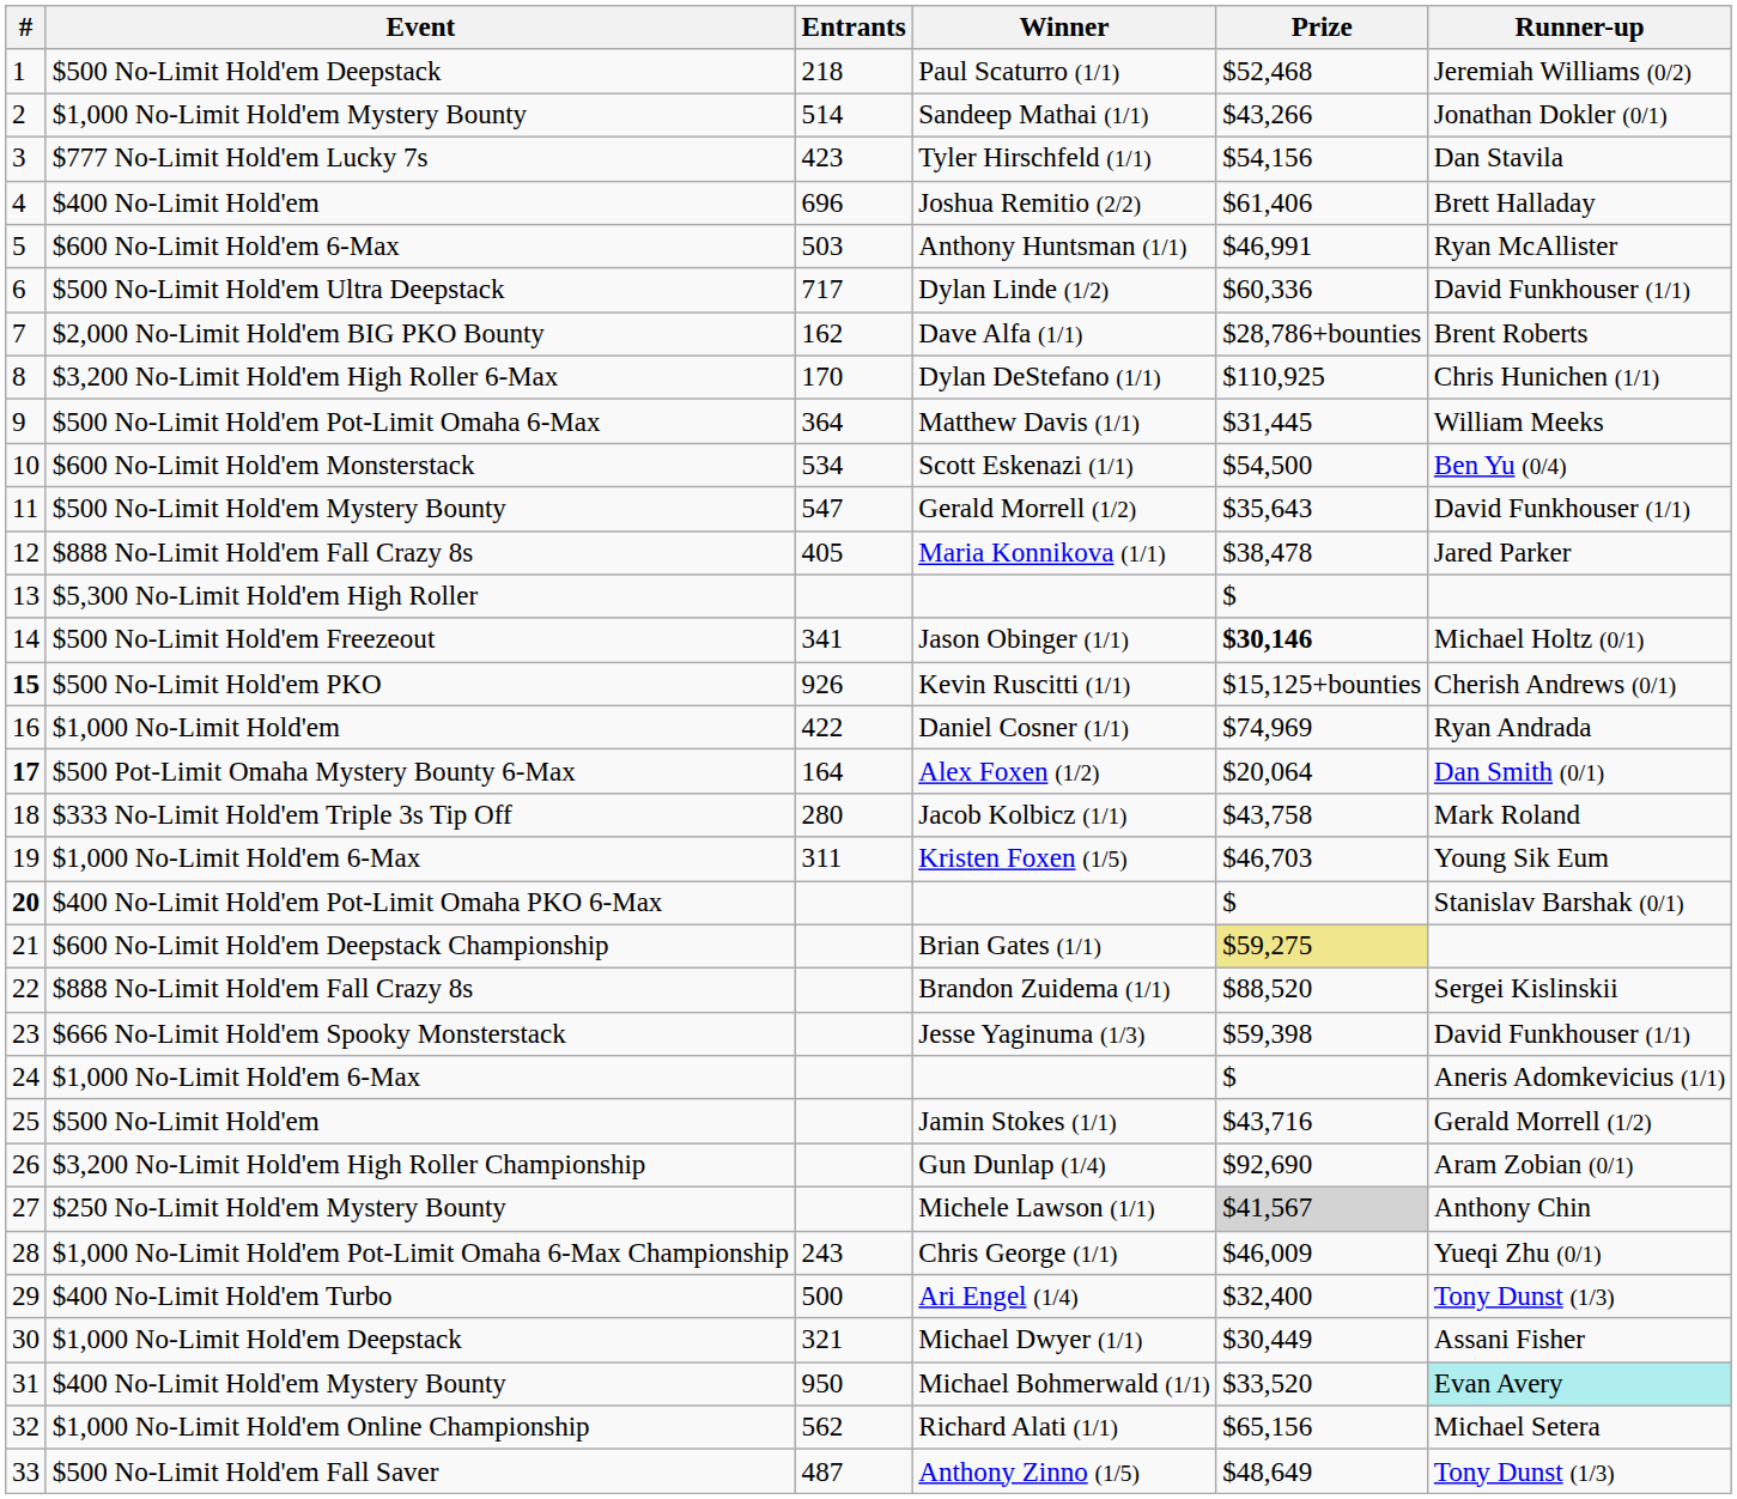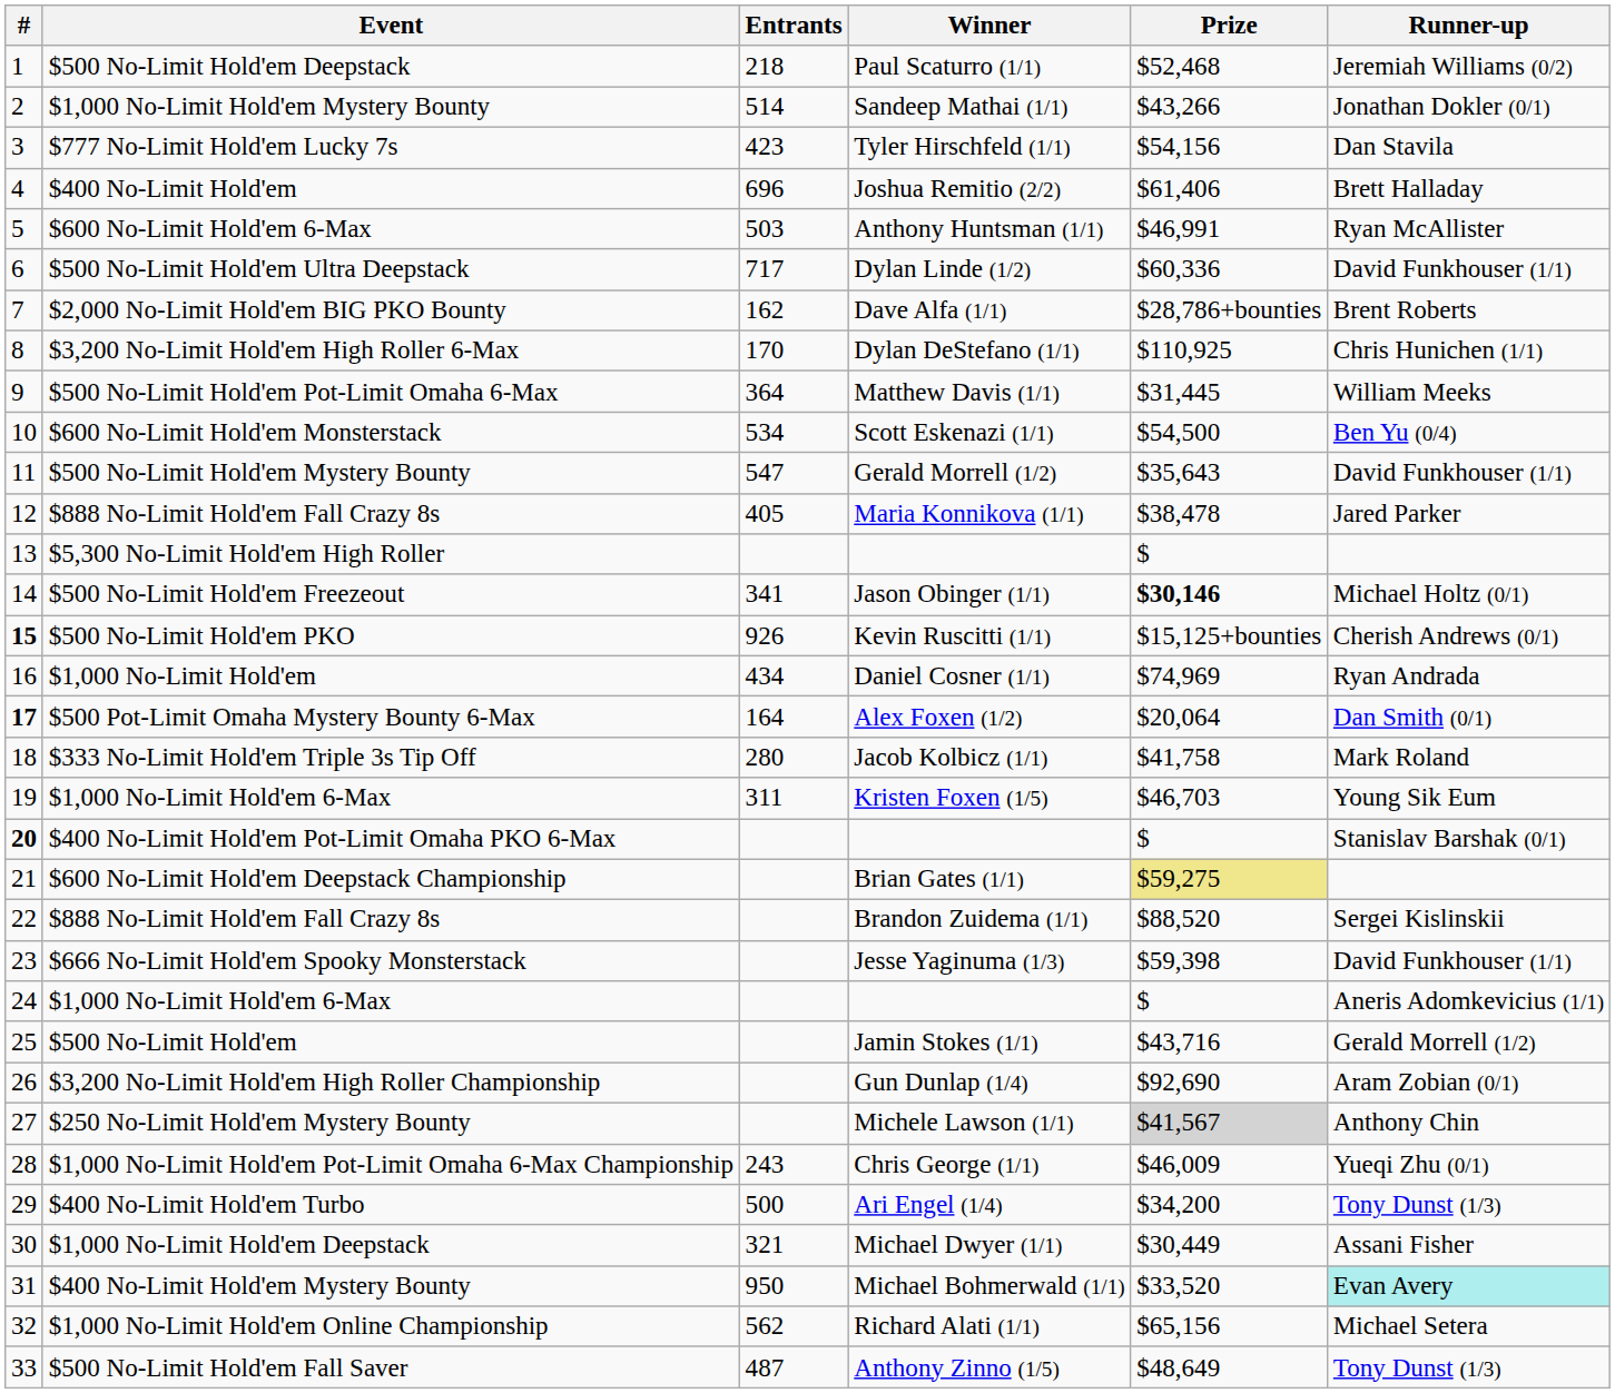$1,000 No-Limit Hold'em | Entrants: 422 -> 434
$333 No-Limit Hold'em Triple 3s Tip Off | Prize: $43,758 -> $41,758
$400 No-Limit Hold'em Turbo | Prize: $32,400 -> $34,200
